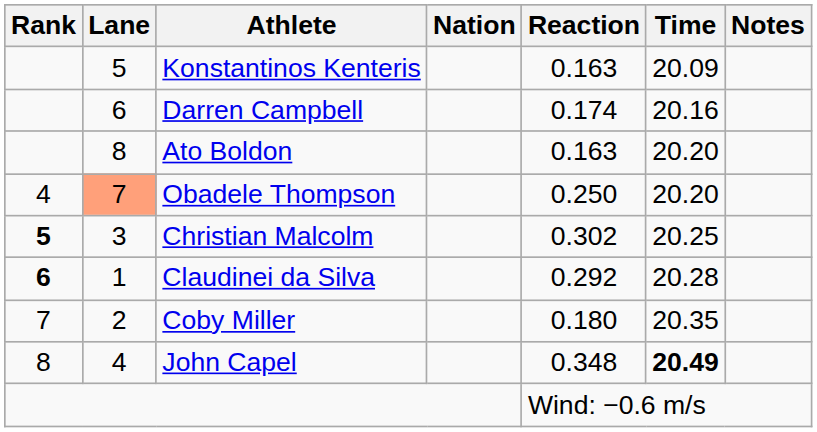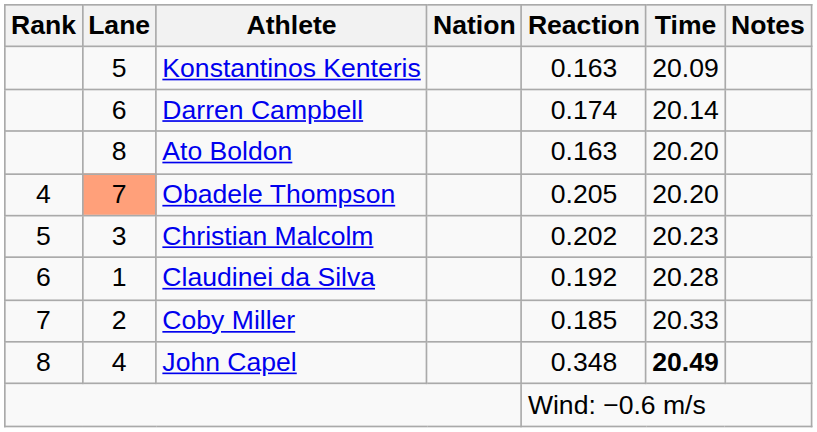Darren Campbell | Time: 20.16 -> 20.14
Obadele Thompson | Reaction: 0.250 -> 0.205
Christian Malcolm | Rank: bold -> normal
Christian Malcolm | Reaction: 0.302 -> 0.202
Christian Malcolm | Time: 20.25 -> 20.23
Claudinei da Silva | Rank: bold -> normal
Claudinei da Silva | Reaction: 0.292 -> 0.192
Coby Miller | Reaction: 0.180 -> 0.185
Coby Miller | Time: 20.35 -> 20.33
